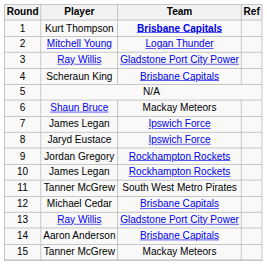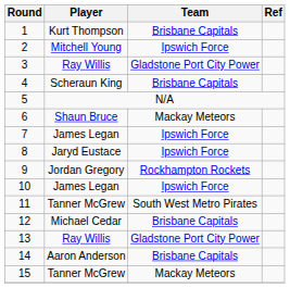1 | Team: bold -> normal
2 | Team: Logan Thunder -> Ipswich Force
10 | Team: Rockhampton Rockets -> Ipswich Force
